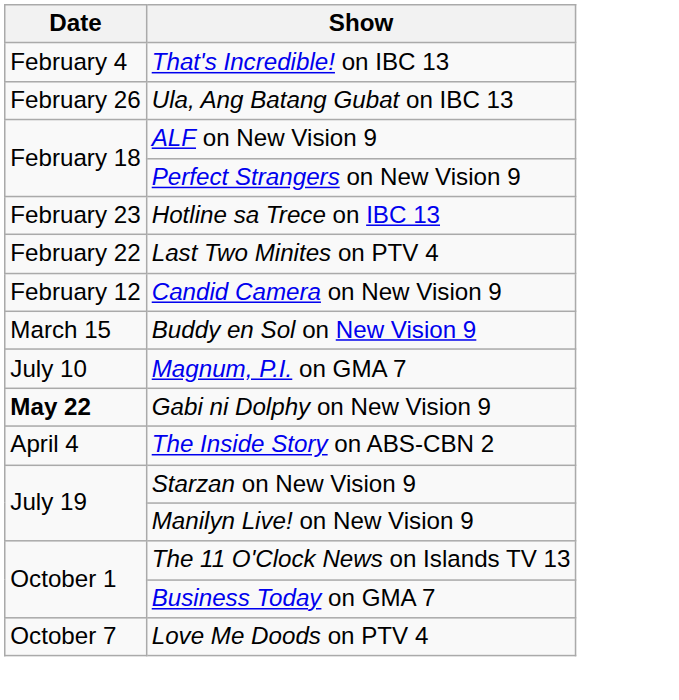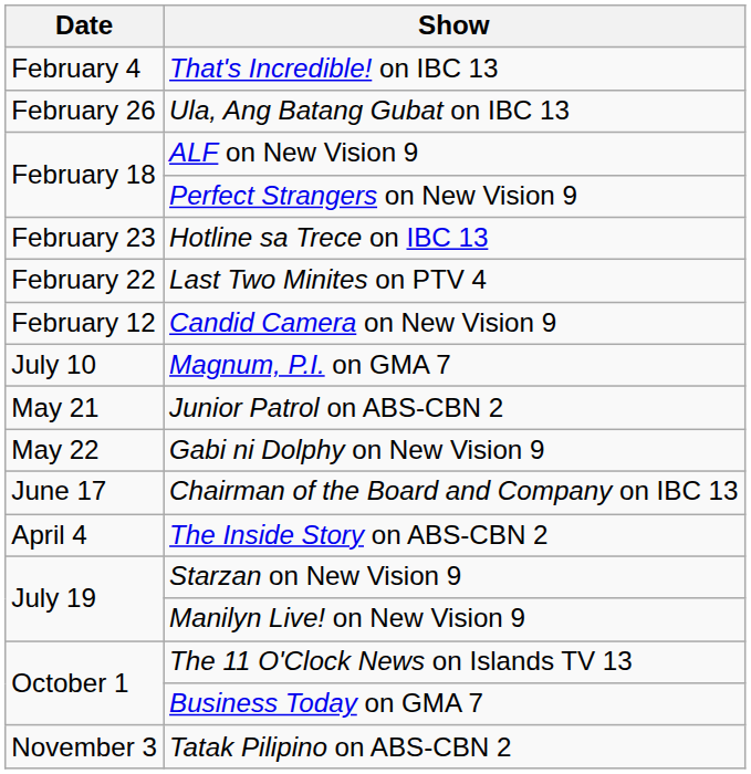- row: March 15 | Buddy en Sol on New Vision 9
+ row: May 21 | Junior Patrol on ABS-CBN 2
Gabi ni Dolphy on New Vision 9 | Date: bold -> normal
+ row: June 17 | Chairman of the Board and Company on IBC 13
- row: October 7 | Love Me Doods on PTV 4
+ row: November 3 | Tatak Pilipino on ABS-CBN 2
